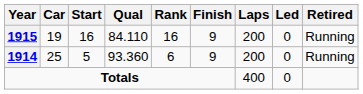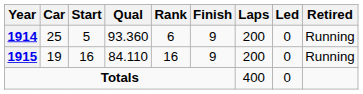rows swapped: 1914 <-> 1915
